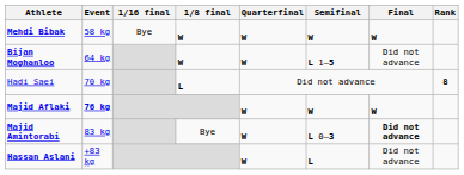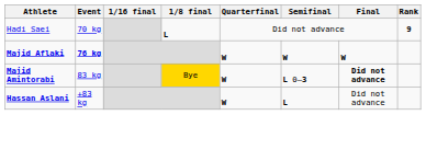- row: Mehdi Bibak | 58 kg | Bye | W | W | W | W
- row: Bijan Moghanloo | 64 kg | W | W | L 1–5 | Did not advance
Hadi Saei | Rank: 8 -> 9
Majid Amintorabi | 1/8 final: no background -> gold background
